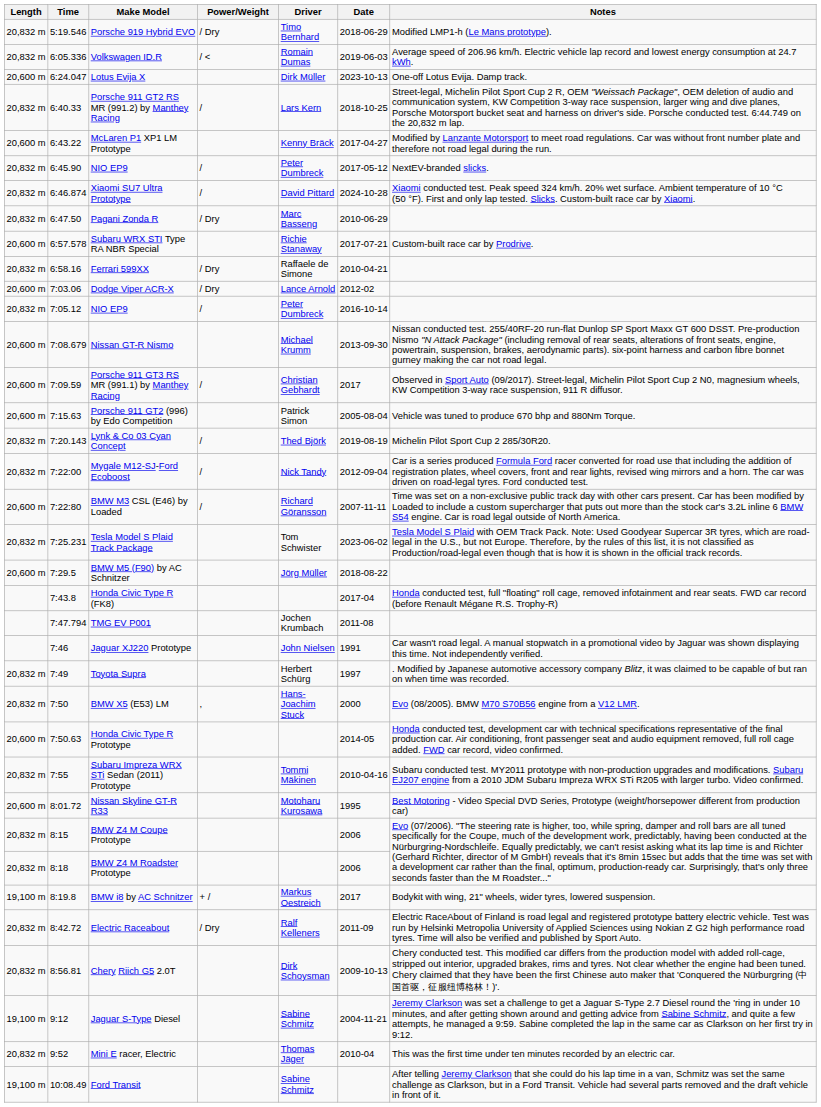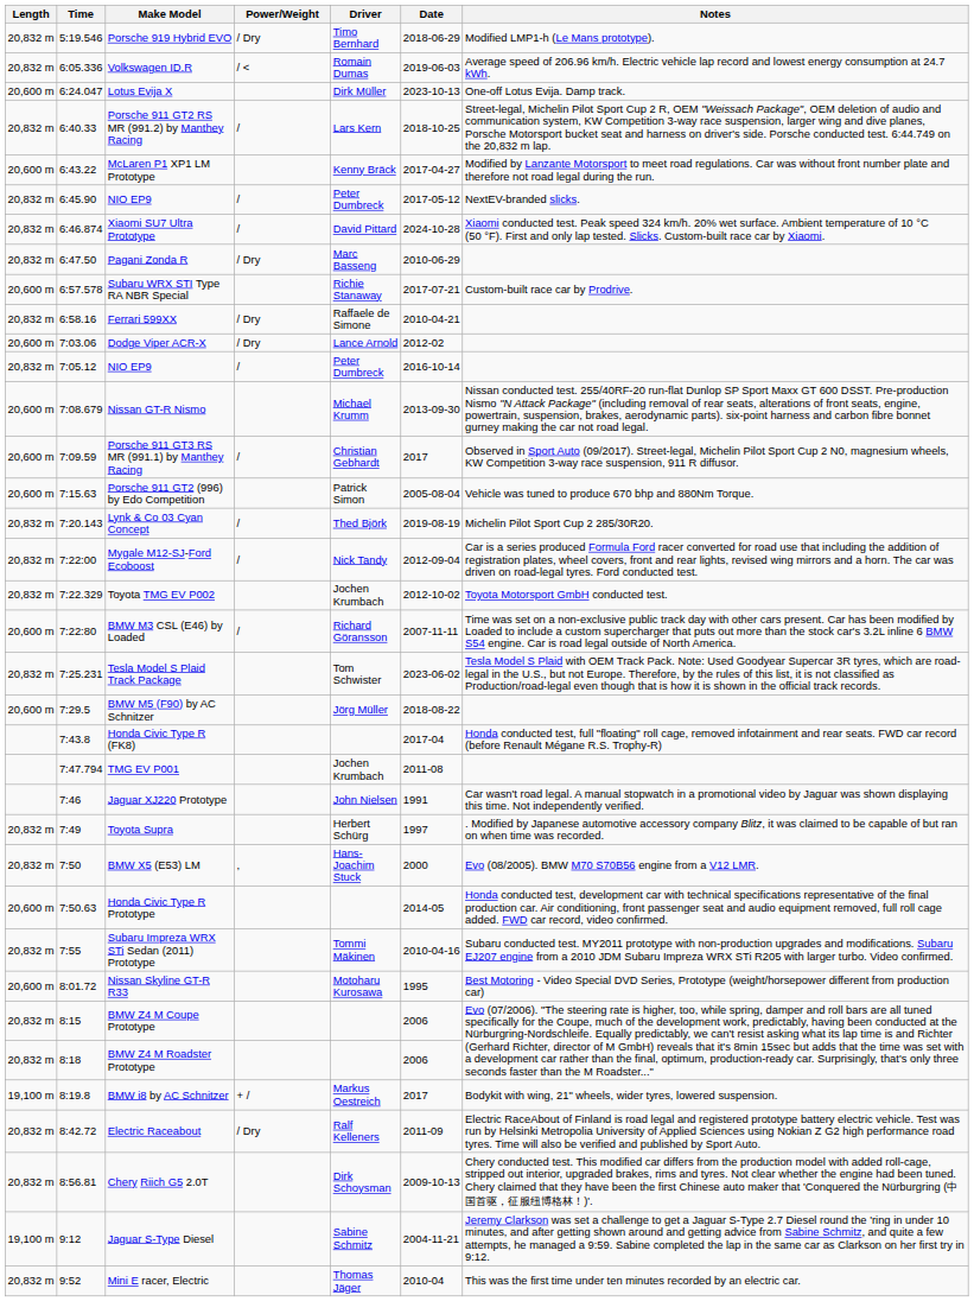+ row: 20,832 m | 7:22.329 | Toyota TMG EV P002 | Jochen Krumbach | 2012-10-02 | Toyota Motorsport GmbH conducted test.
- row: 19,100 m | 10:08.49 | Ford Transit | Sabine Schmitz | After telling Jeremy Clarkson that she could do his lap time in a van, Schmitz was set the same challenge as Clarkson, but in a Ford Transit. Vehicle had several parts removed and the draft vehicle in front of it.
